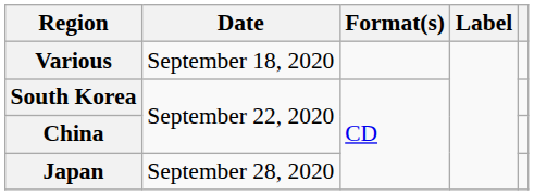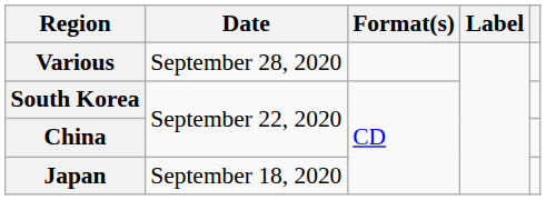Various | Date: September 18, 2020 -> September 28, 2020
Japan | Date: September 28, 2020 -> September 18, 2020
